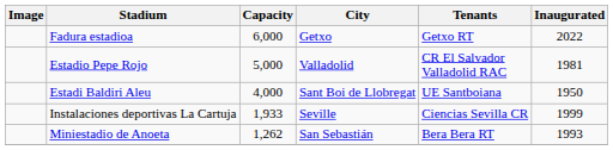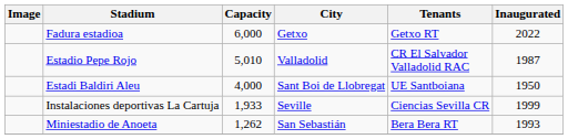Estadio Pepe Rojo | Capacity: 5,000 -> 5,010
Estadio Pepe Rojo | Inaugurated: 1981 -> 1987
